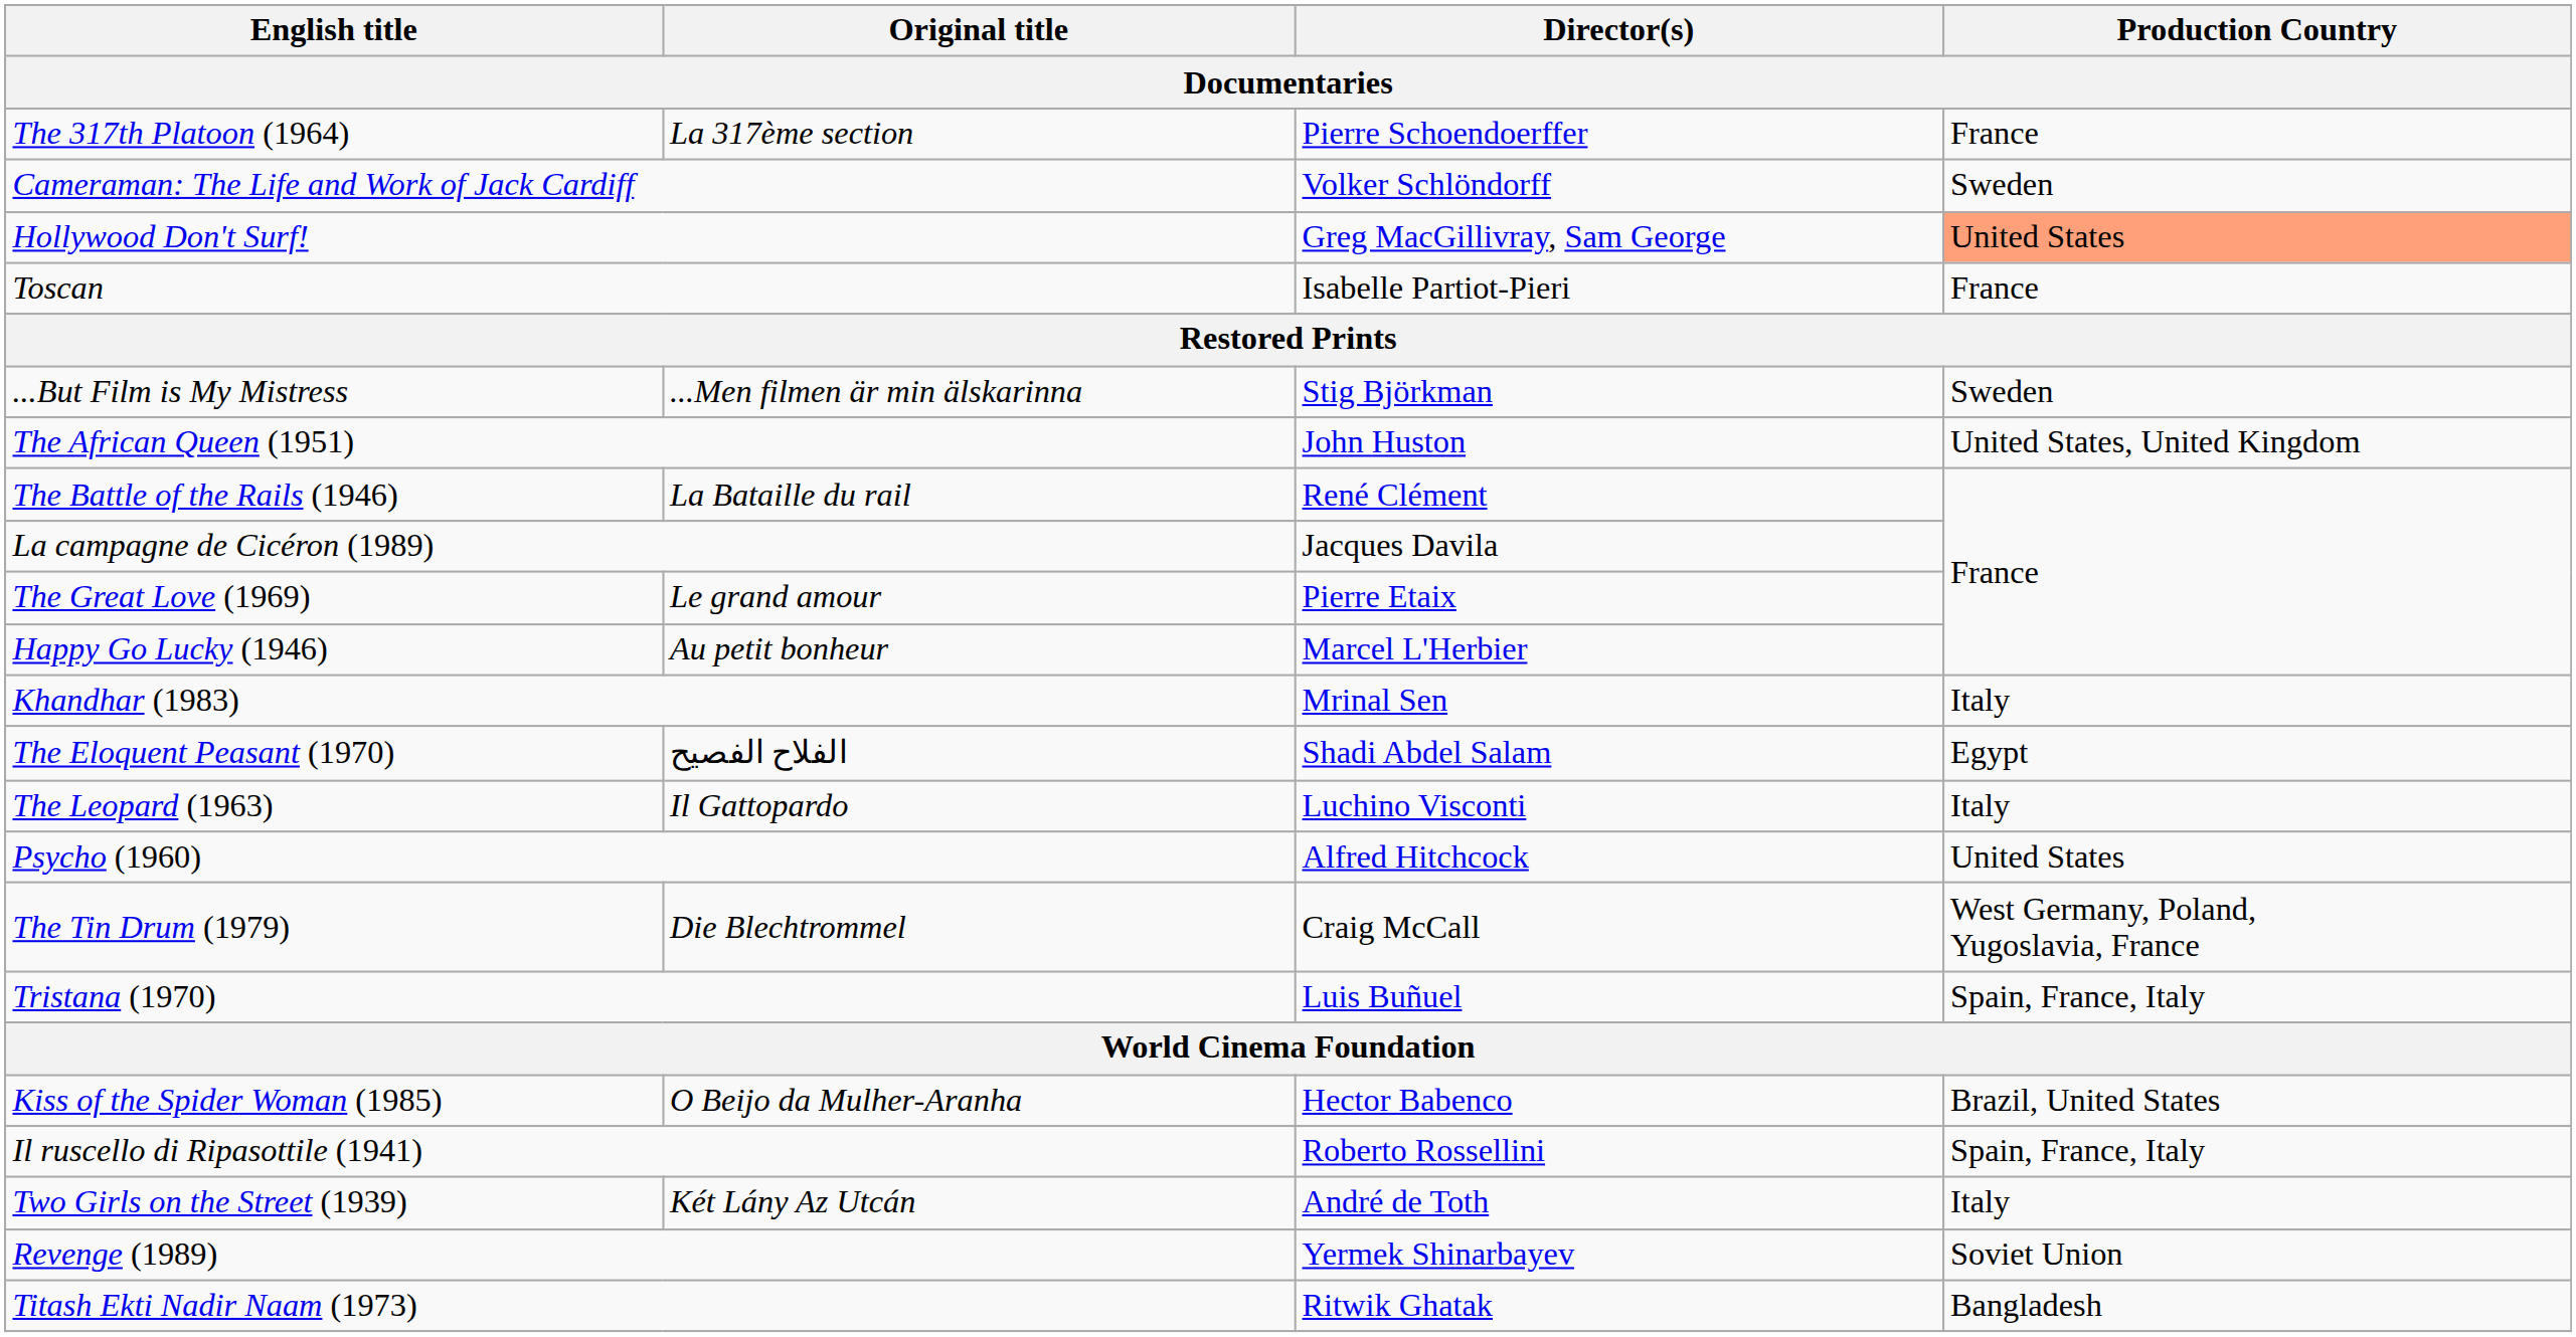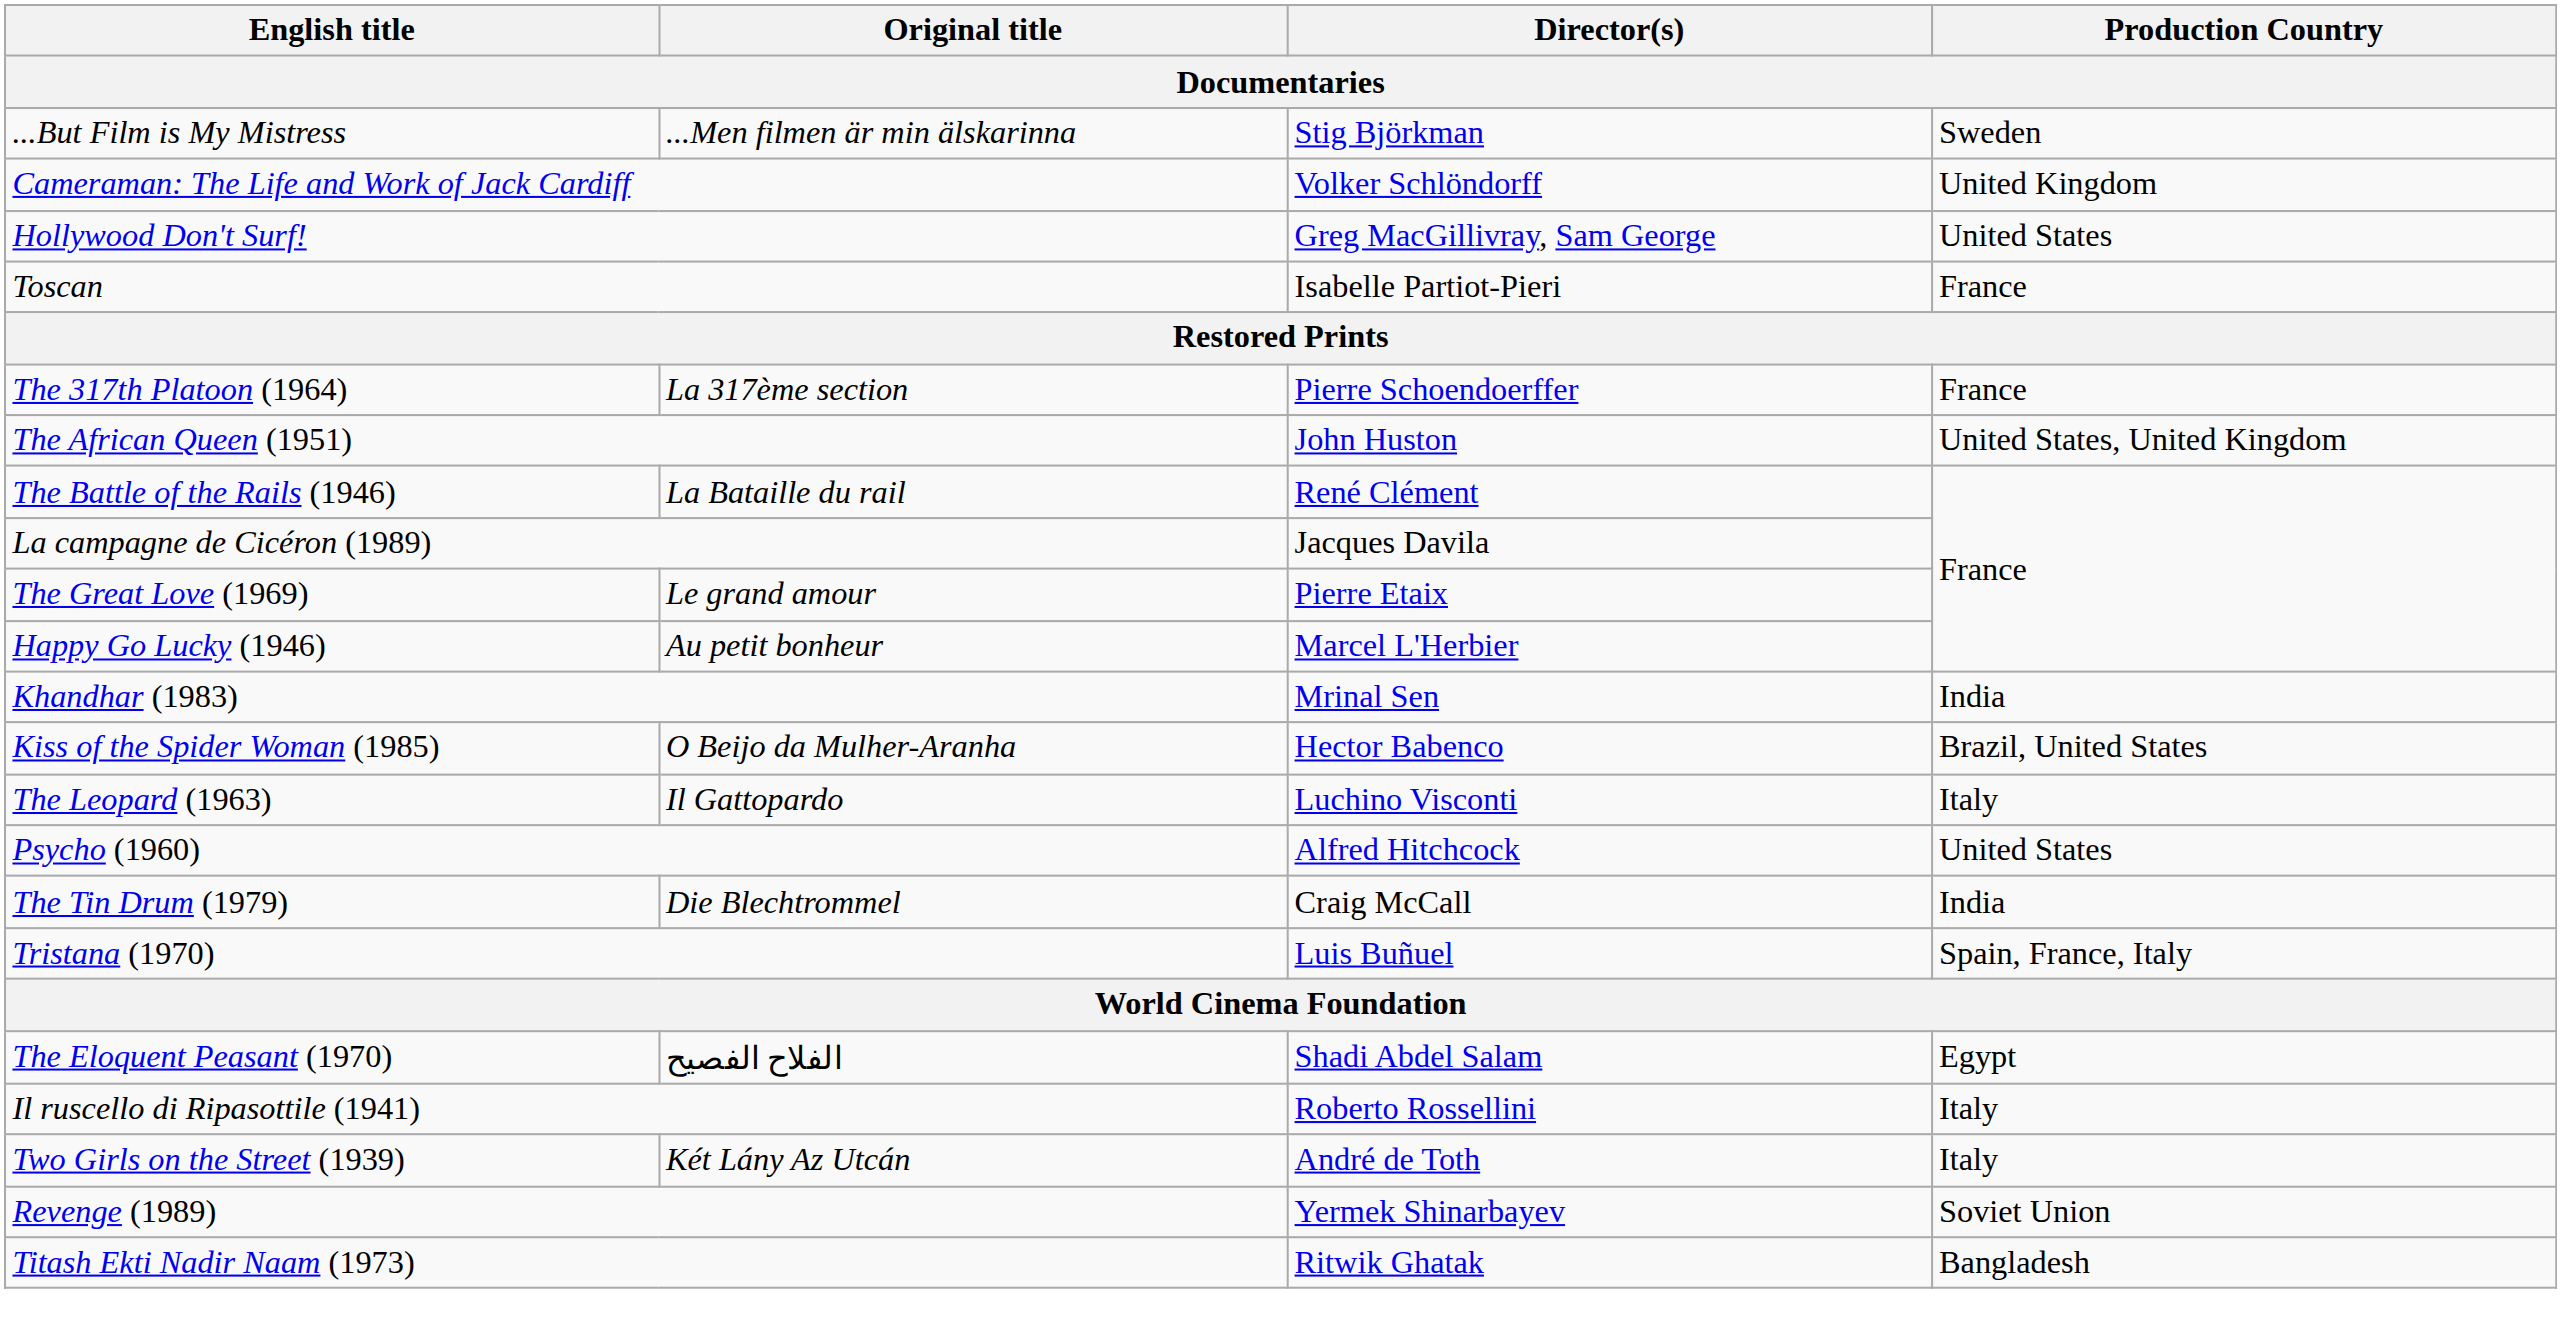rows swapped: ...But Film is My Mistress <-> The 317th Platoon (1964)
Cameraman: The Life and Work of Jack Cardiff | Production Country: Sweden -> United Kingdom
Hollywood Don't Surf! | Production Country: lightsalmon background -> no background
Khandhar (1983) | Production Country: Italy -> India
rows swapped: Kiss of the Spider Woman (1985) <-> The Eloquent Peasant (1970)
The Tin Drum (1979) | Production Country: West Germany, Poland, Yugoslavia, France -> India
Il ruscello di Ripasottile (1941) | Production Country: Spain, France, Italy -> Italy
